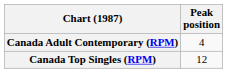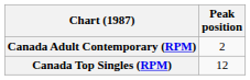Canada Adult Contemporary (RPM) | Peak position: 4 -> 2
